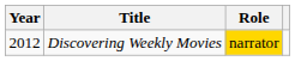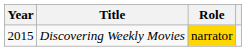Discovering Weekly Movies | Year: 2012 -> 2015
